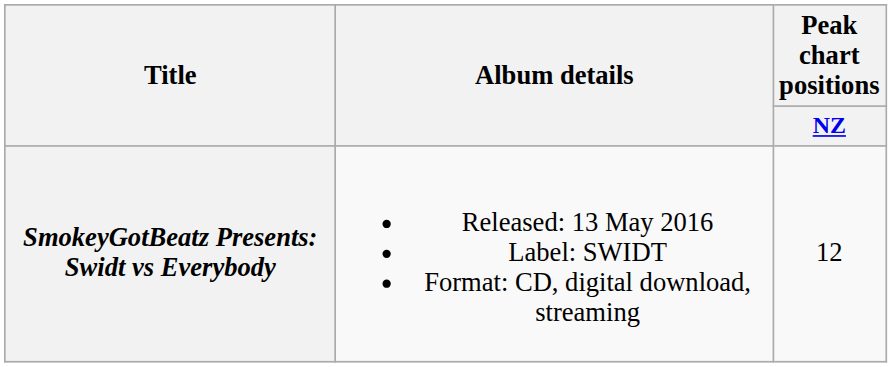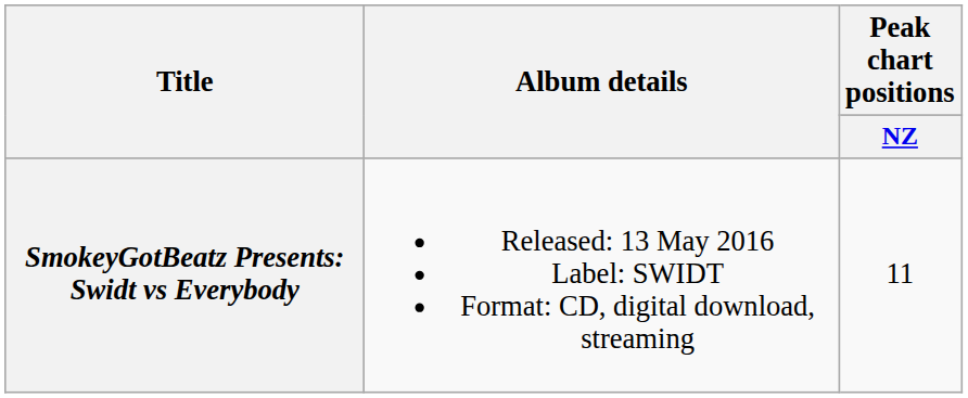SmokeyGotBeatz Presents: Swidt vs Everybody | Peak chart positions / NZ: 12 -> 11
